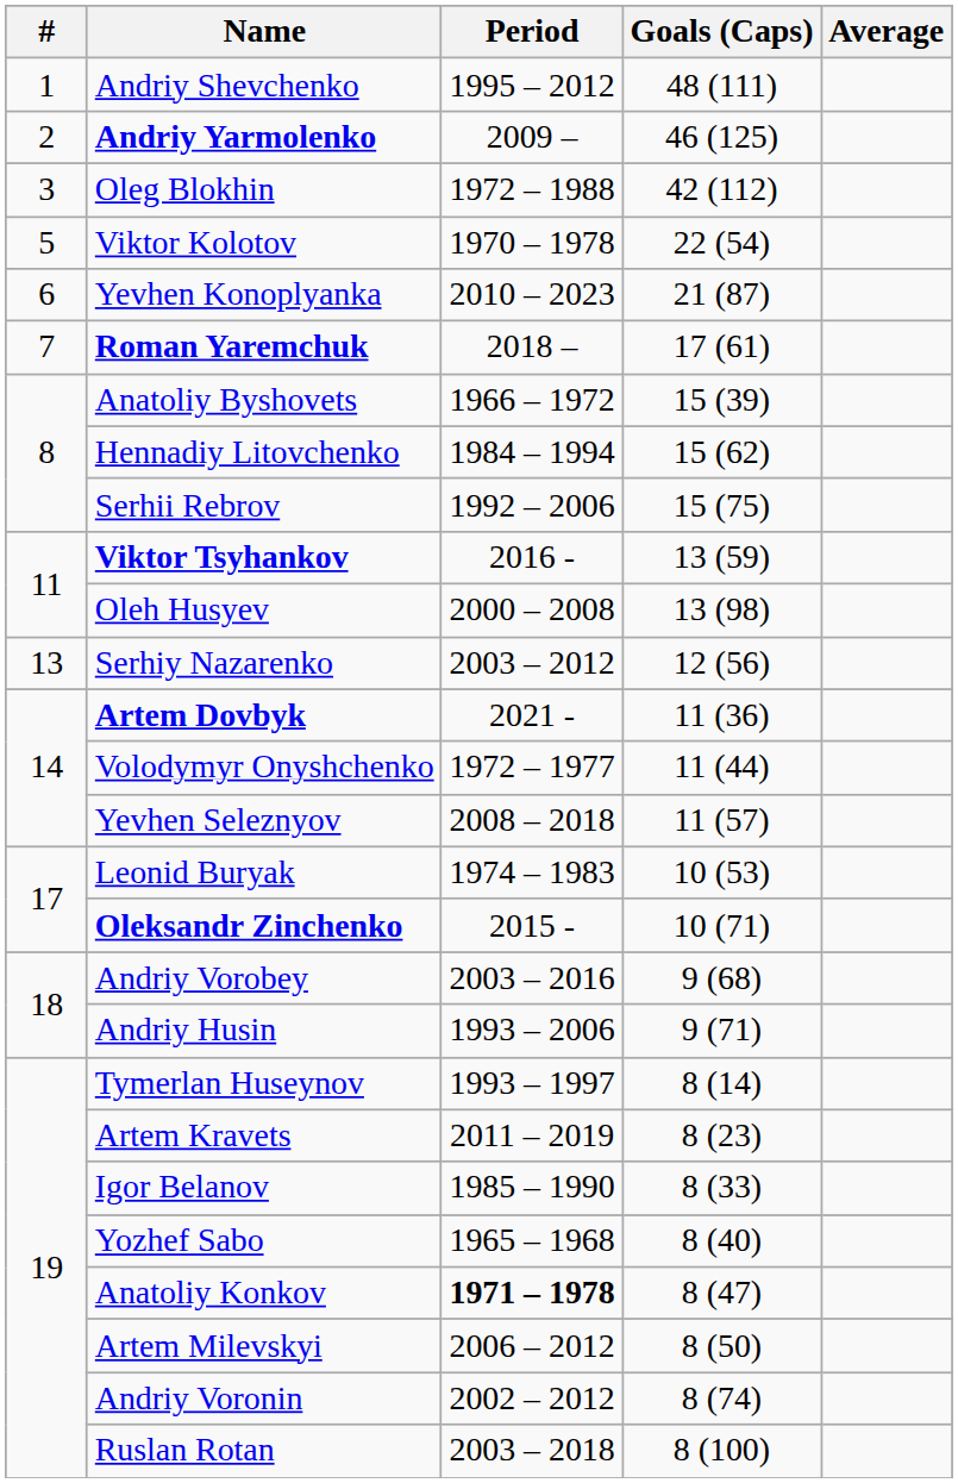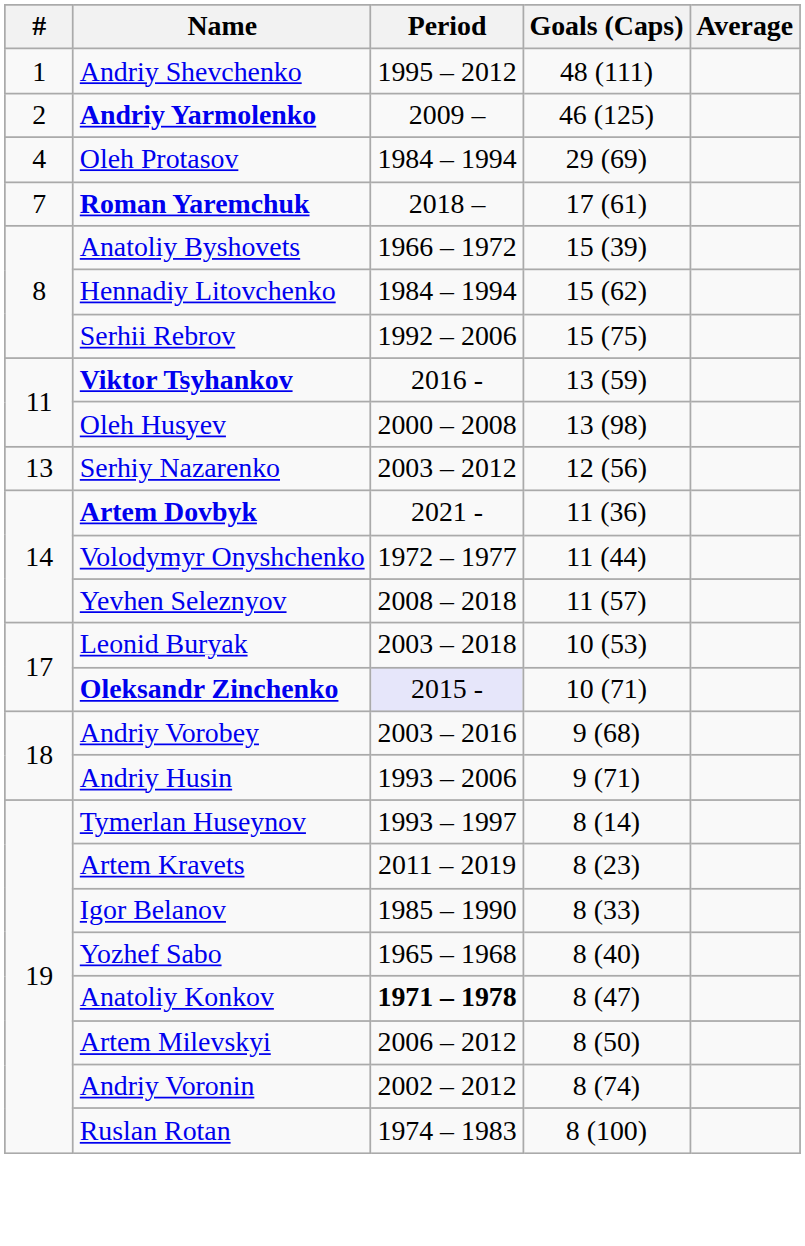- row: 3 | Oleg Blokhin | 1972 – 1988 | 42 (112)
+ row: 4 | Oleh Protasov | 1984 – 1994 | 29 (69)
- row: 5 | Viktor Kolotov | 1970 – 1978 | 22 (54)
- row: 6 | Yevhen Konoplyanka | 2010 – 2023 | 21 (87)
Leonid Buryak | Period: 1974 – 1983 -> 2003 – 2018
Oleksandr Zinchenko | Period: no background -> lavender background
Ruslan Rotan | Period: 2003 – 2018 -> 1974 – 1983
